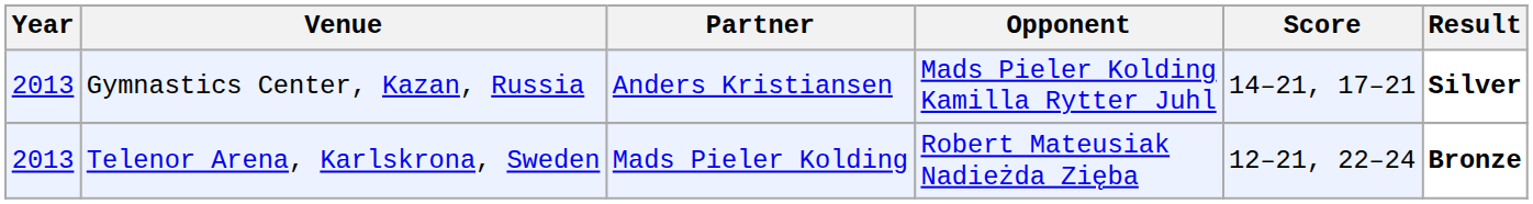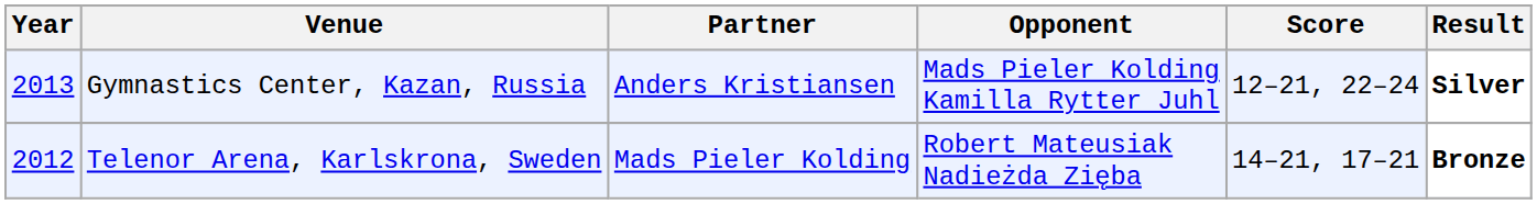Gymnastics Center, Kazan, Russia | Score: 14–21, 17–21 -> 12–21, 22–24
Telenor Arena, Karlskrona, Sweden | Year: 2013 -> 2012
Telenor Arena, Karlskrona, Sweden | Score: 12–21, 22–24 -> 14–21, 17–21
